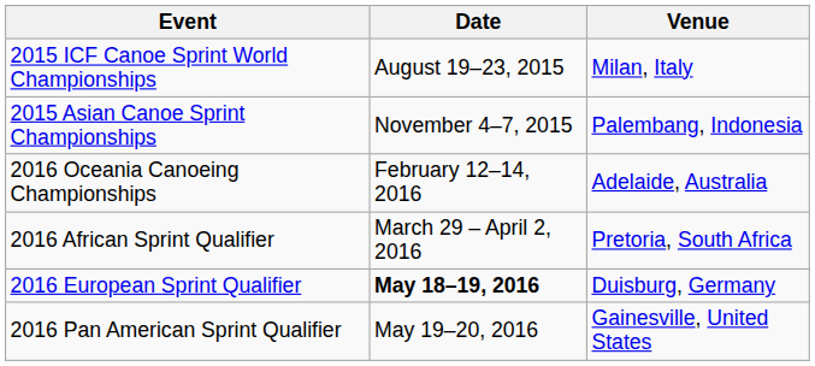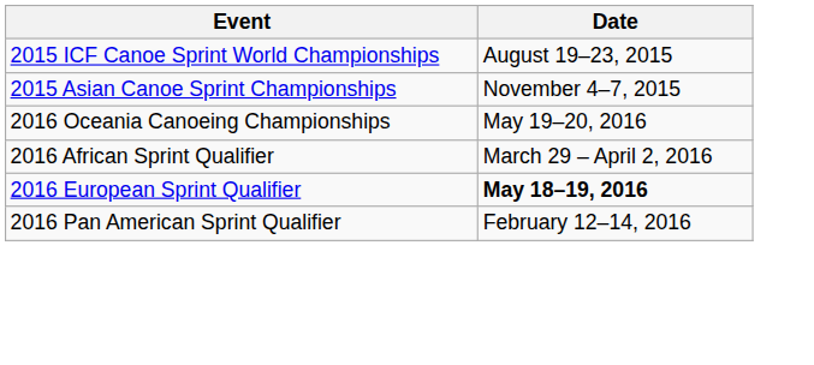- column: Venue | Milan, Italy | Palembang, Indonesia | Adelaide, Australia | Pretoria, South Africa | Duisburg, Germany | Gainesville, United States
2016 Oceania Canoeing Championships | Date: February 12–14, 2016 -> May 19–20, 2016
2016 Pan American Sprint Qualifier | Date: May 19–20, 2016 -> February 12–14, 2016
